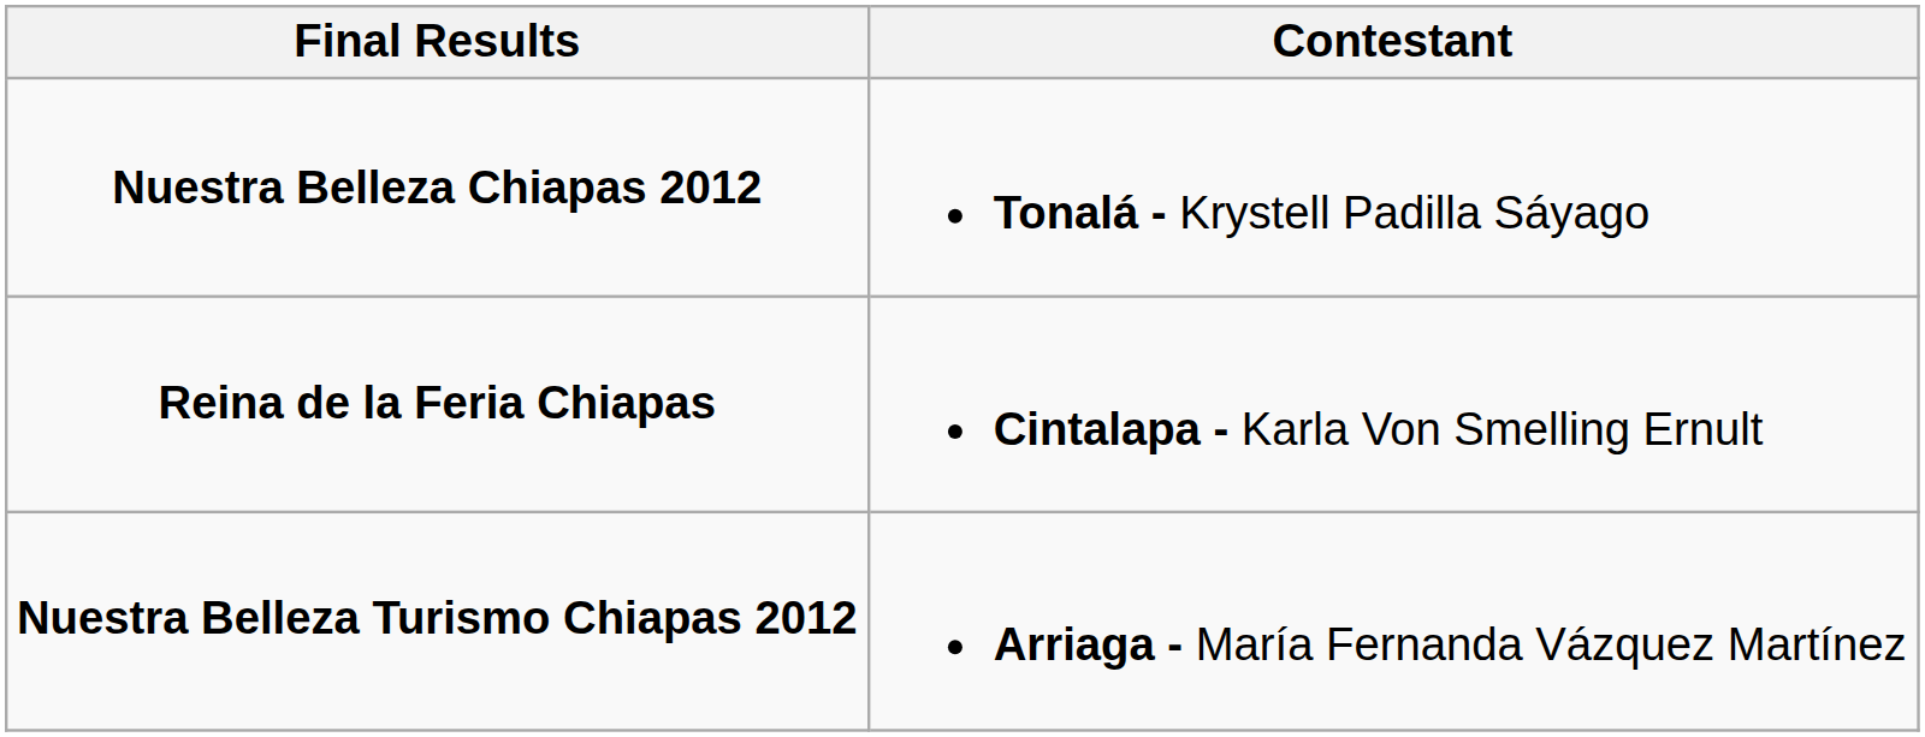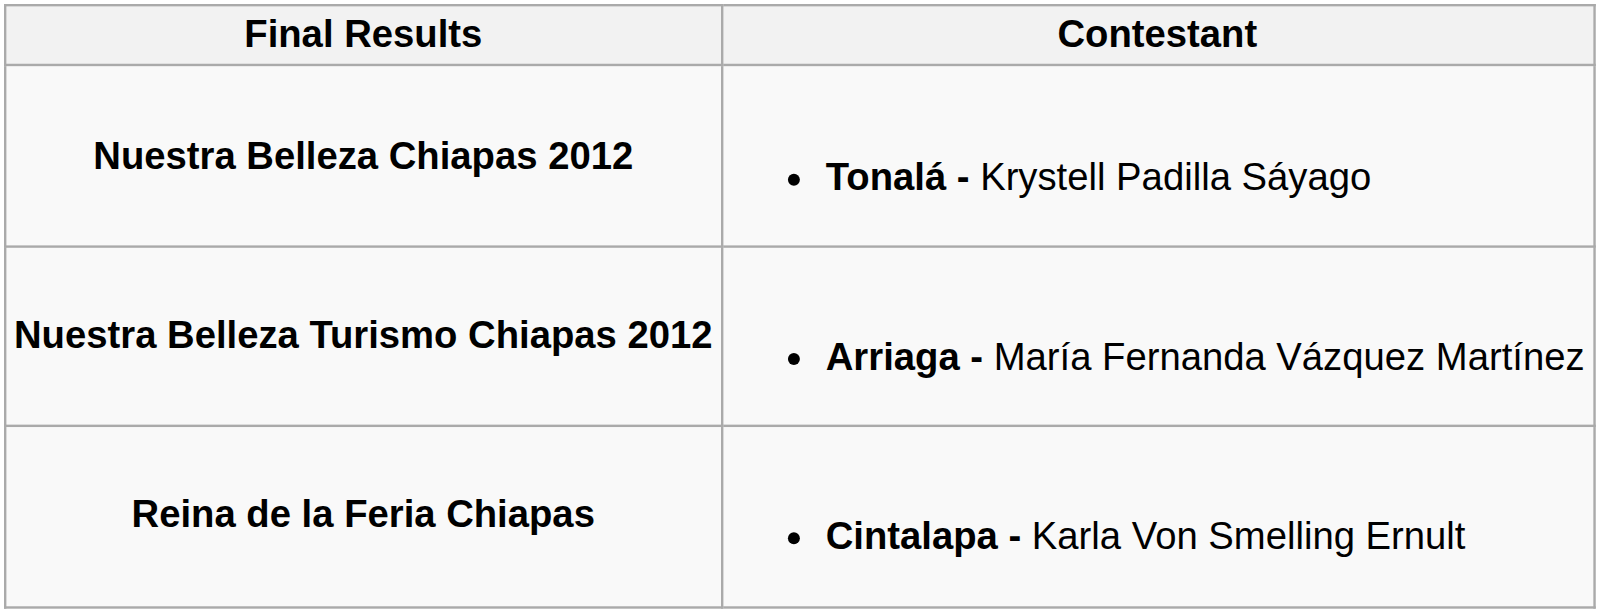rows swapped: Nuestra Belleza Turismo Chiapas 2012 <-> Reina de la Feria Chiapas
